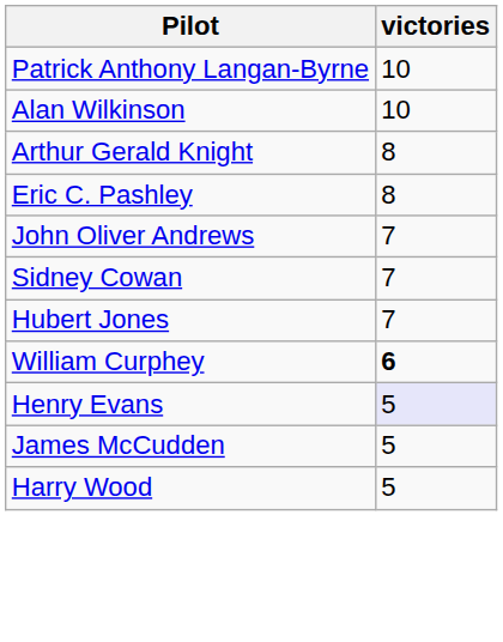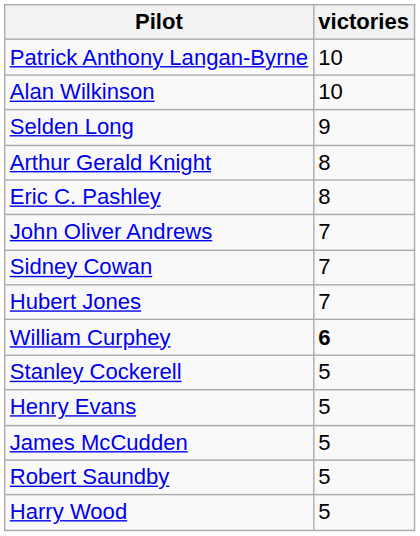+ row: Selden Long | 9
+ row: Stanley Cockerell | 5
Henry Evans | victories: lavender background -> no background
+ row: Robert Saundby | 5
